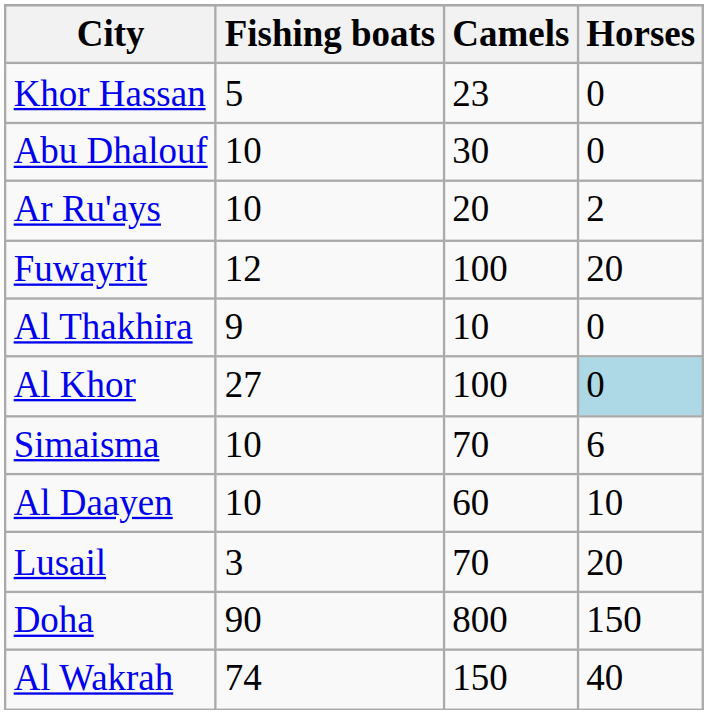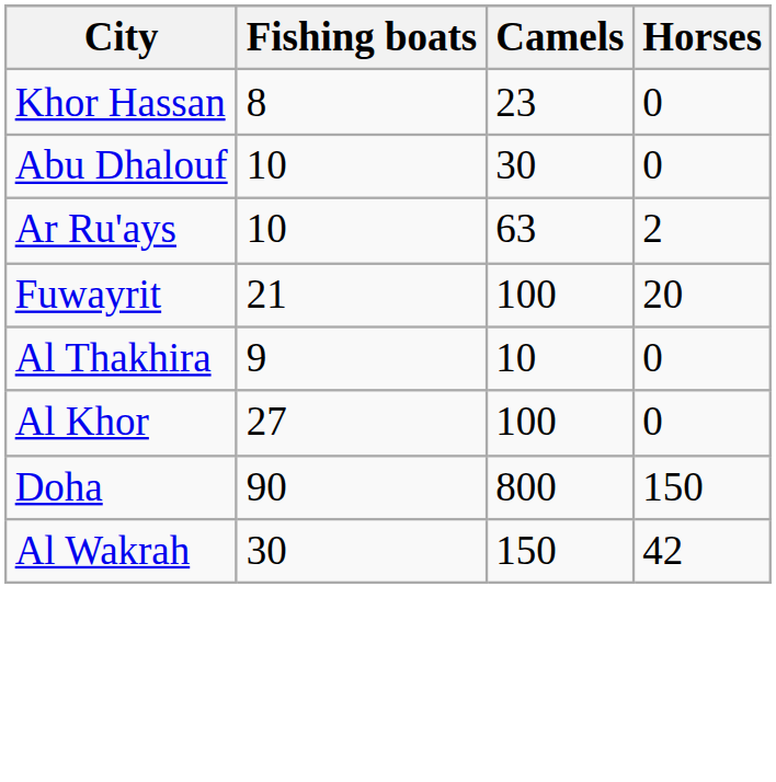Khor Hassan | Fishing boats: 5 -> 8
Ar Ru'ays | Camels: 20 -> 63
Fuwayrit | Fishing boats: 12 -> 21
Al Khor | Horses: lightblue background -> no background
- row: Simaisma | 10 | 70 | 6
- row: Al Daayen | 10 | 60 | 10
- row: Lusail | 3 | 70 | 20
Al Wakrah | Fishing boats: 74 -> 30
Al Wakrah | Horses: 40 -> 42
